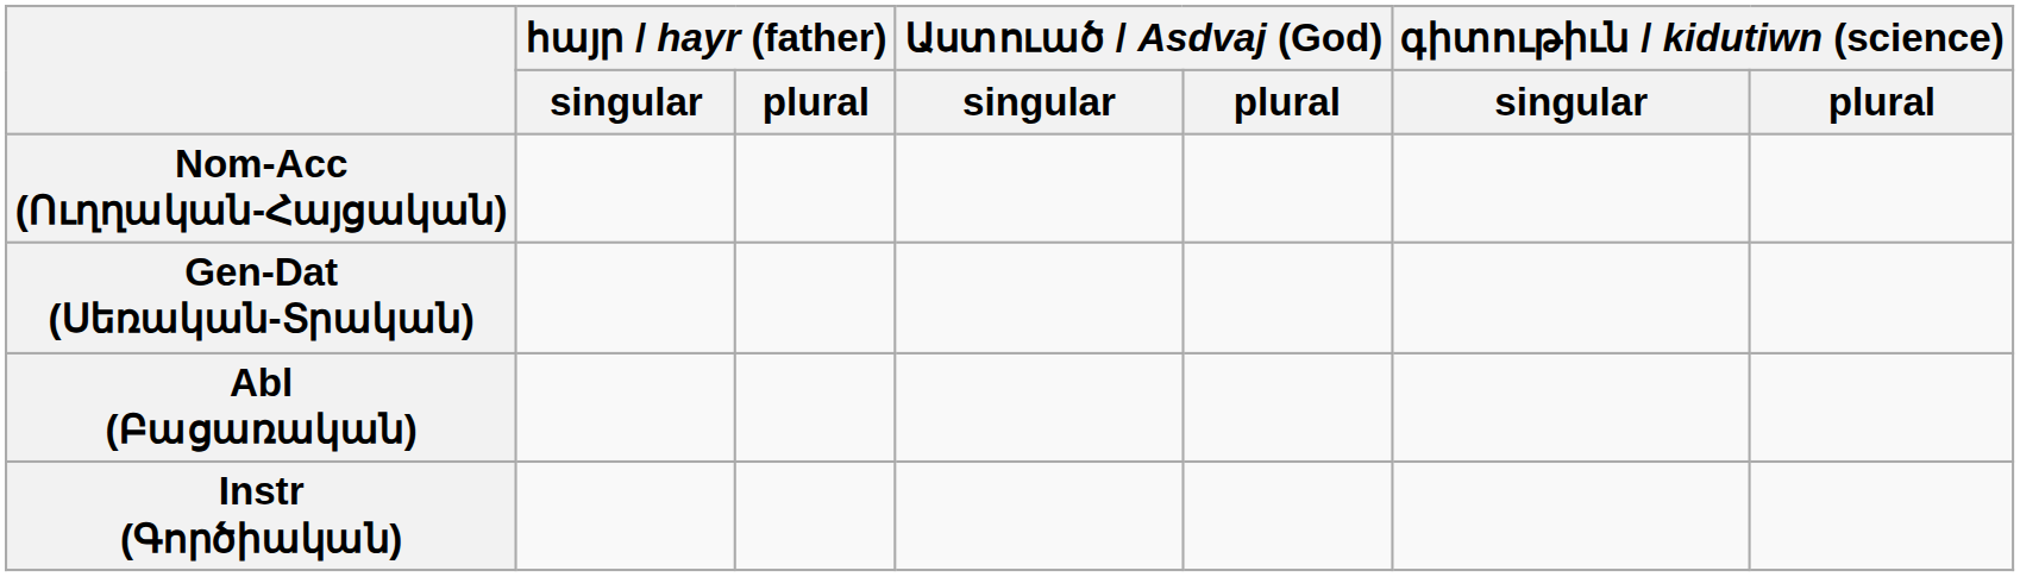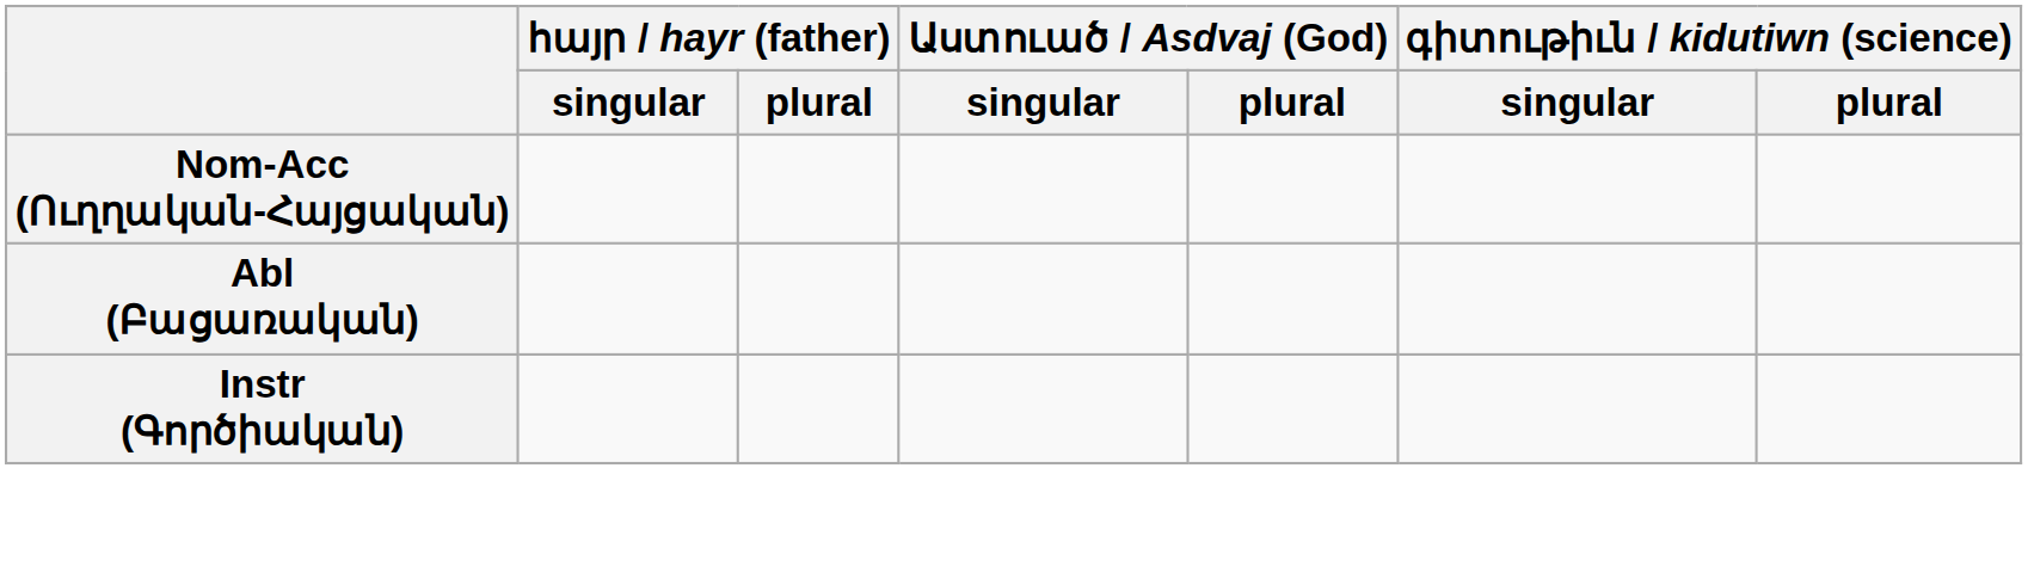- row: Gen-Dat (Սեռական-Տրական)
